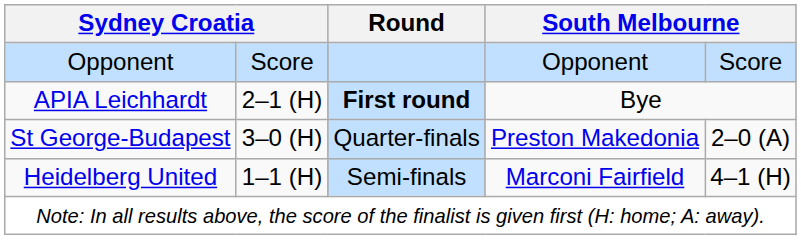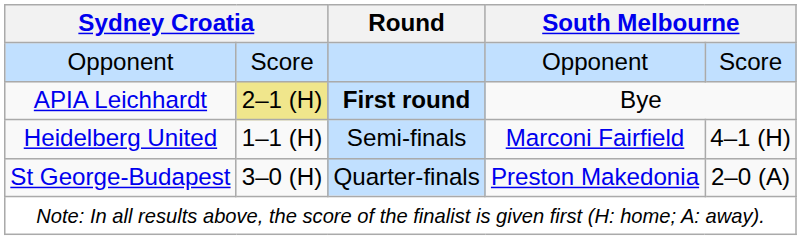APIA Leichhardt | column 2: no background -> khaki background
rows swapped: St George-Budapest <-> Heidelberg United
